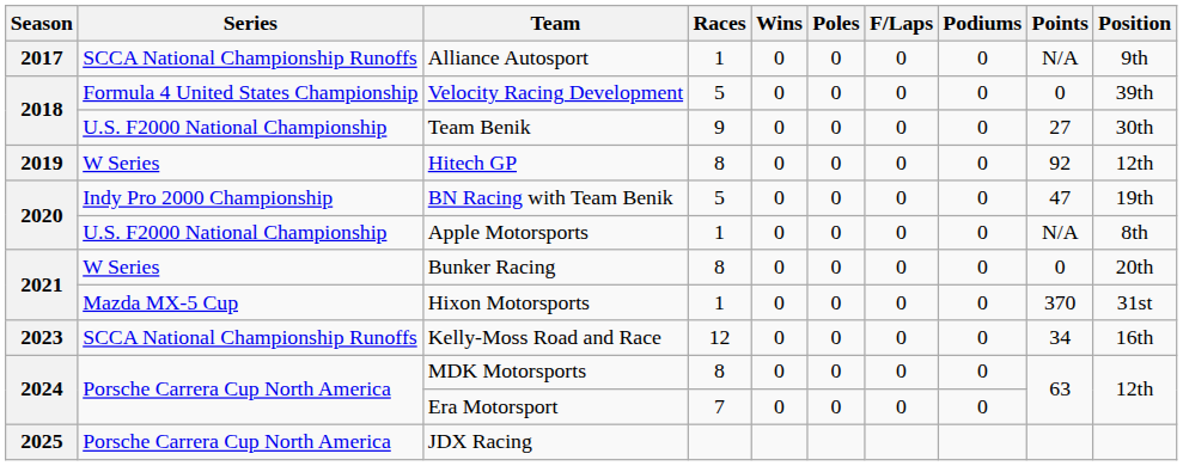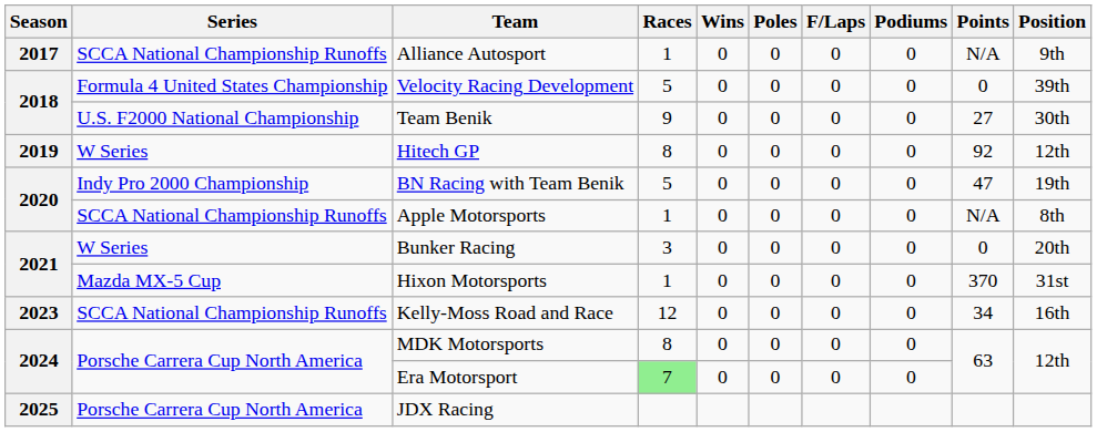Apple Motorsports | Series: U.S. F2000 National Championship -> SCCA National Championship Runoffs
Bunker Racing | Races: 8 -> 3
Era Motorsport | Races: no background -> lightgreen background
